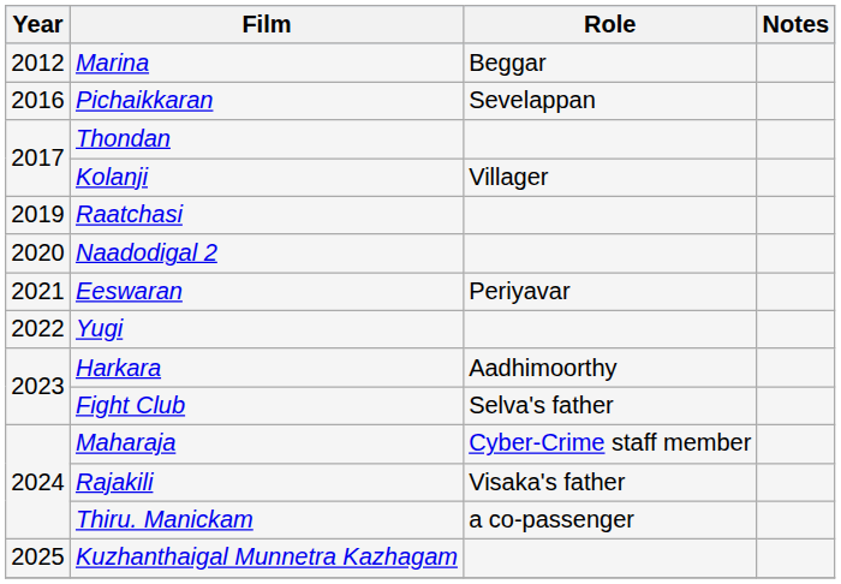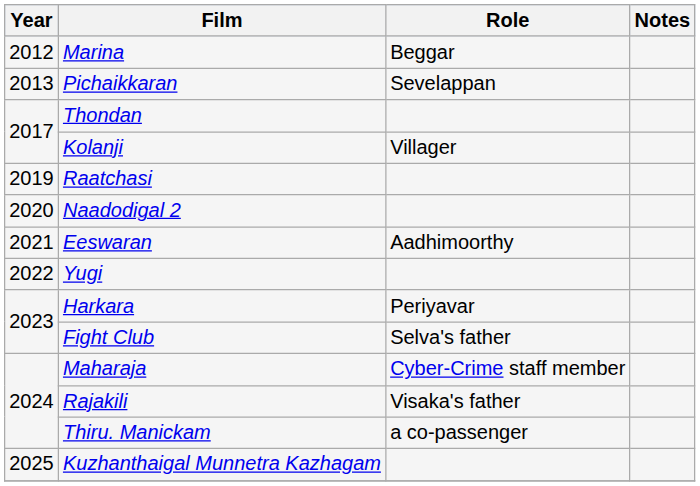Pichaikkaran | Year: 2016 -> 2013
Eeswaran | Role: Periyavar -> Aadhimoorthy
Harkara | Role: Aadhimoorthy -> Periyavar
